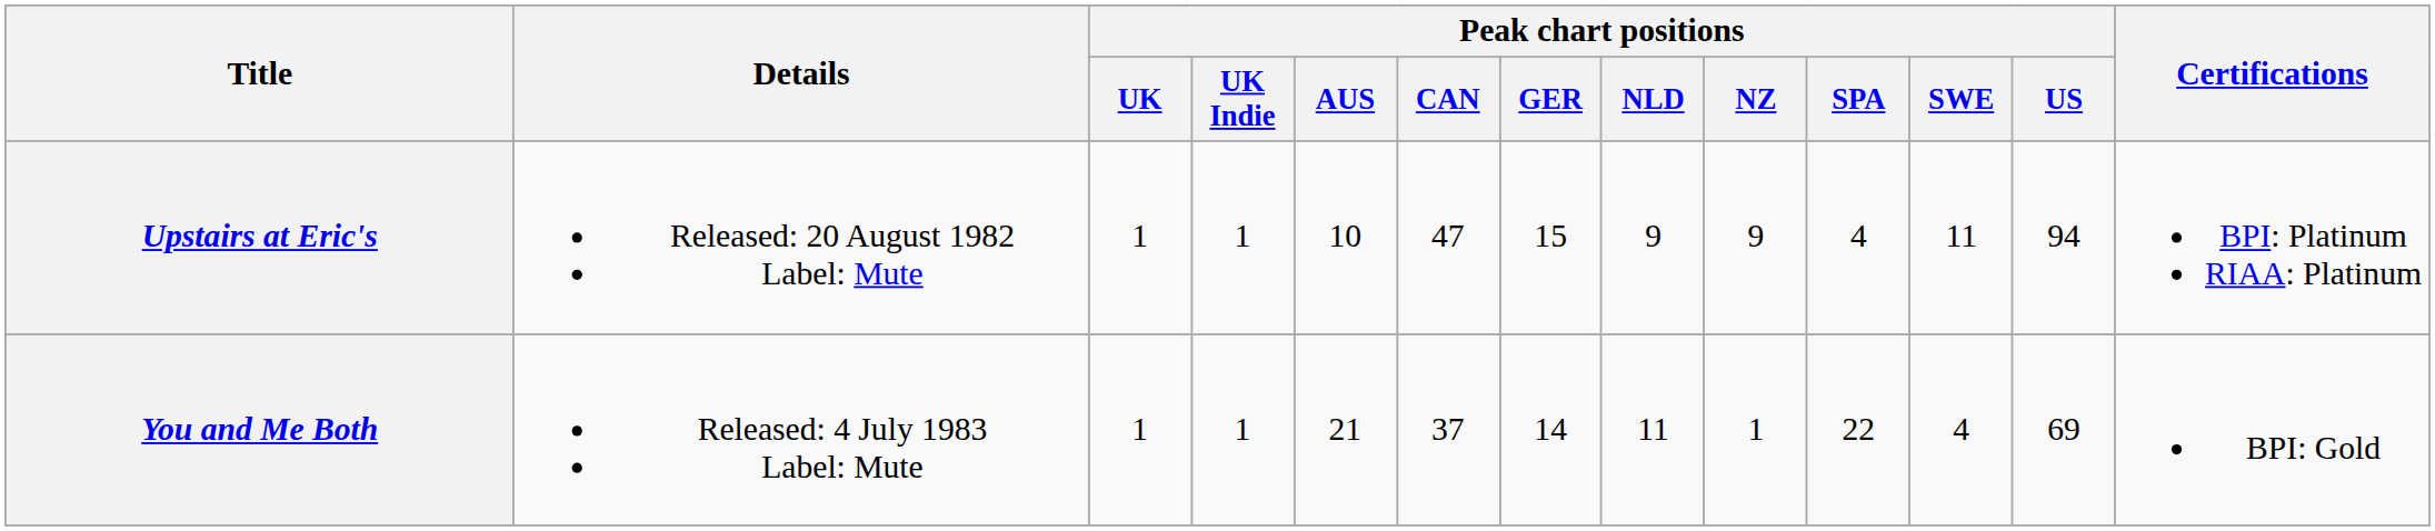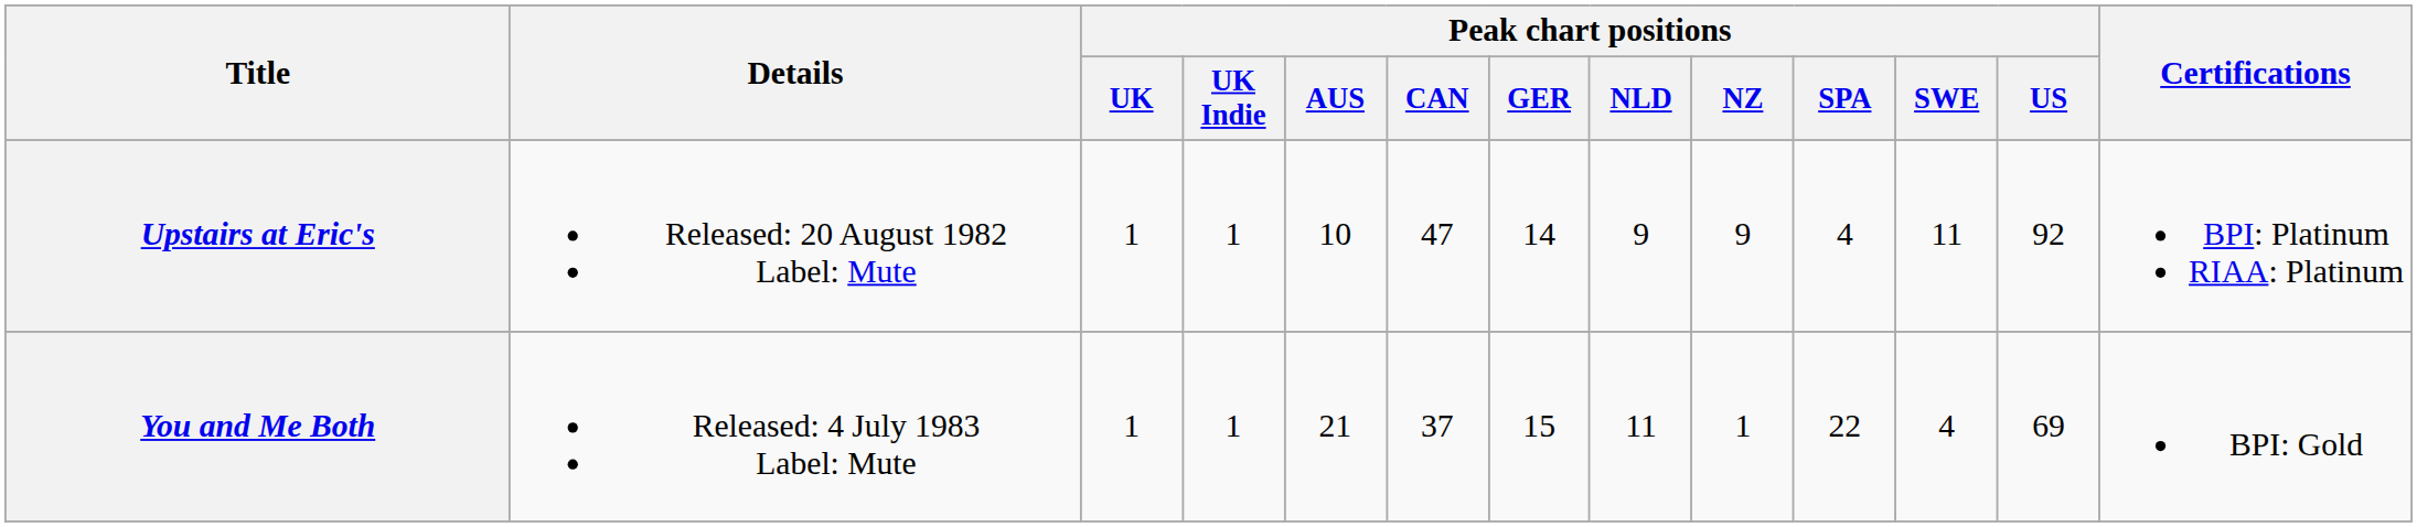Upstairs at Eric's | Peak chart positions / GER: 15 -> 14
Upstairs at Eric's | Peak chart positions / US: 94 -> 92
You and Me Both | Peak chart positions / GER: 14 -> 15
